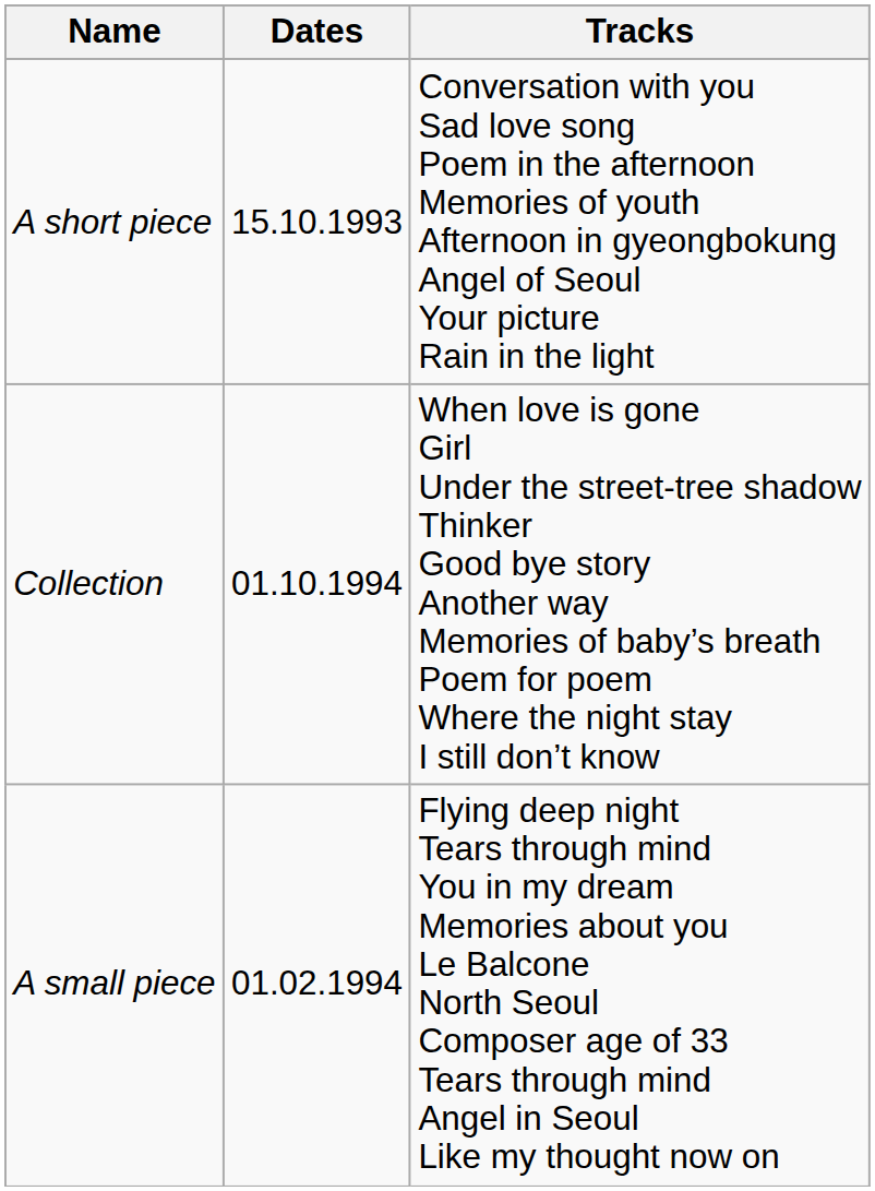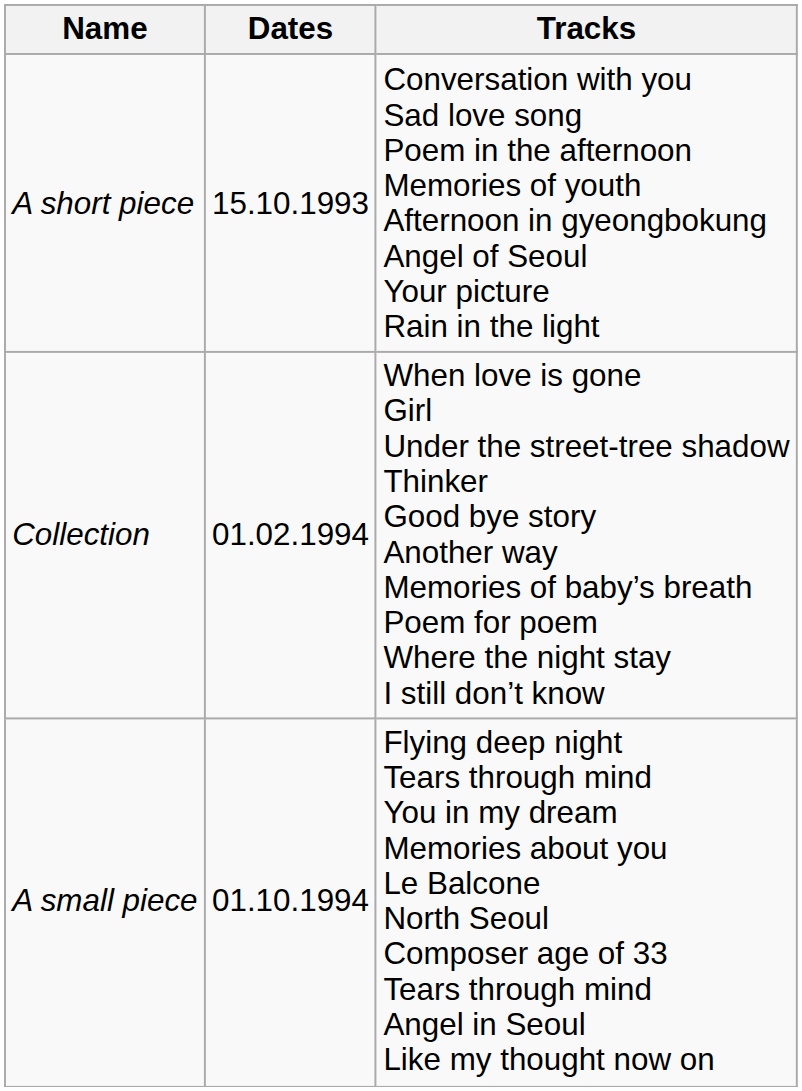Collection | Dates: 01.10.1994 -> 01.02.1994
A small piece | Dates: 01.02.1994 -> 01.10.1994
